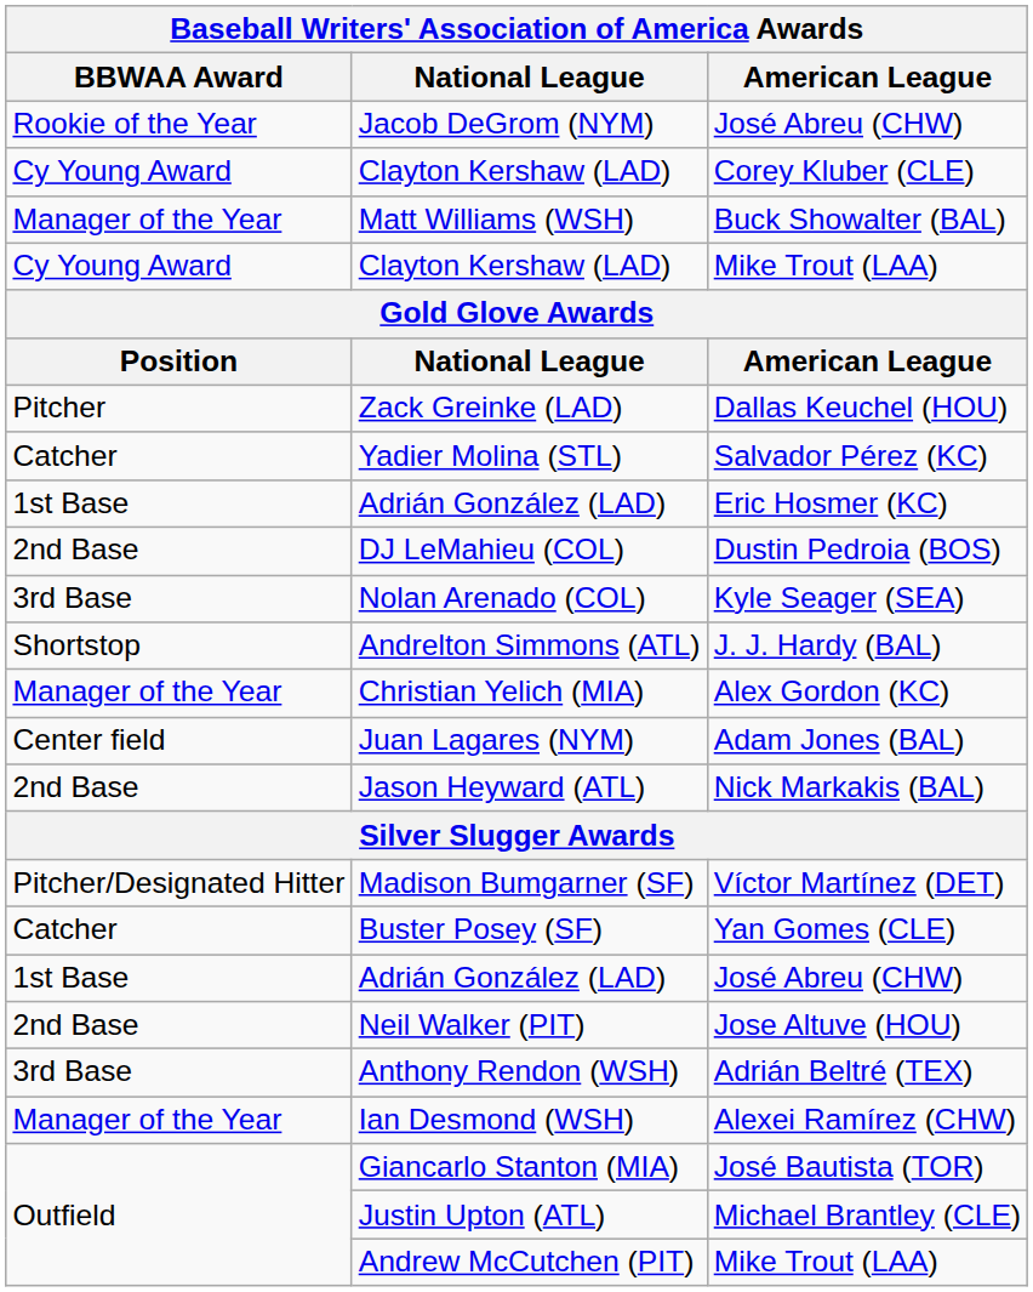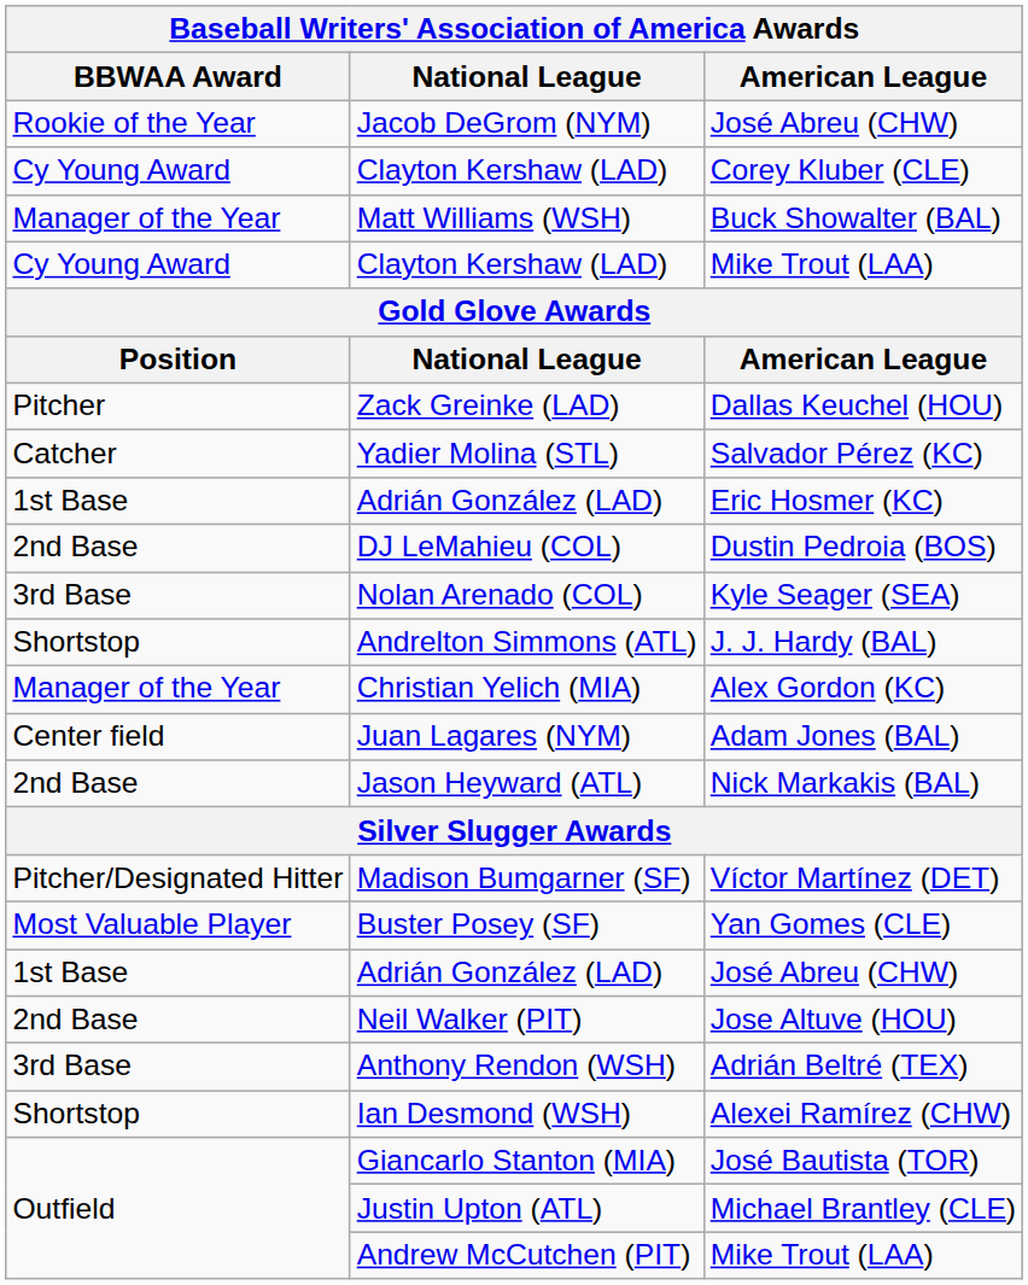Buster Posey (SF) | BBWAA Award: Catcher -> Most Valuable Player
Ian Desmond (WSH) | BBWAA Award: Manager of the Year -> Shortstop
